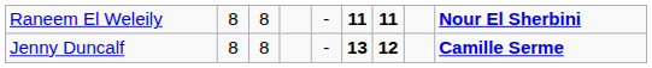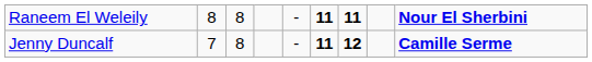Jenny Duncalf | column 2: 8 -> 7
Jenny Duncalf | column 6: 13 -> 11
